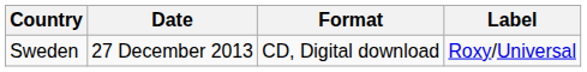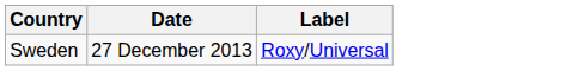- column: Format | CD, Digital download
